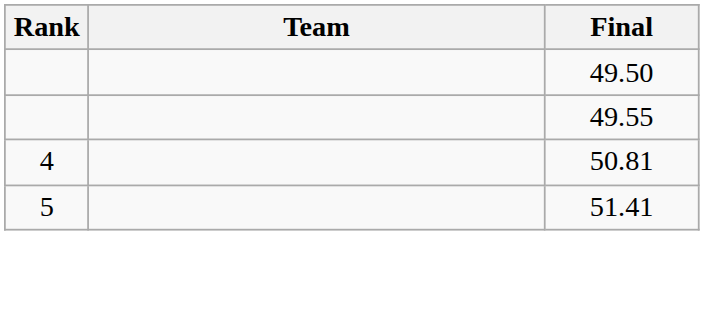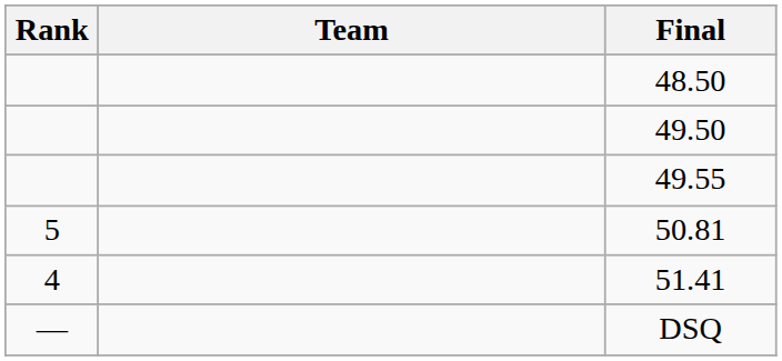+ row: 48.50
50.81 | Rank: 4 -> 5
51.41 | Rank: 5 -> 4
+ row: — | DSQ
